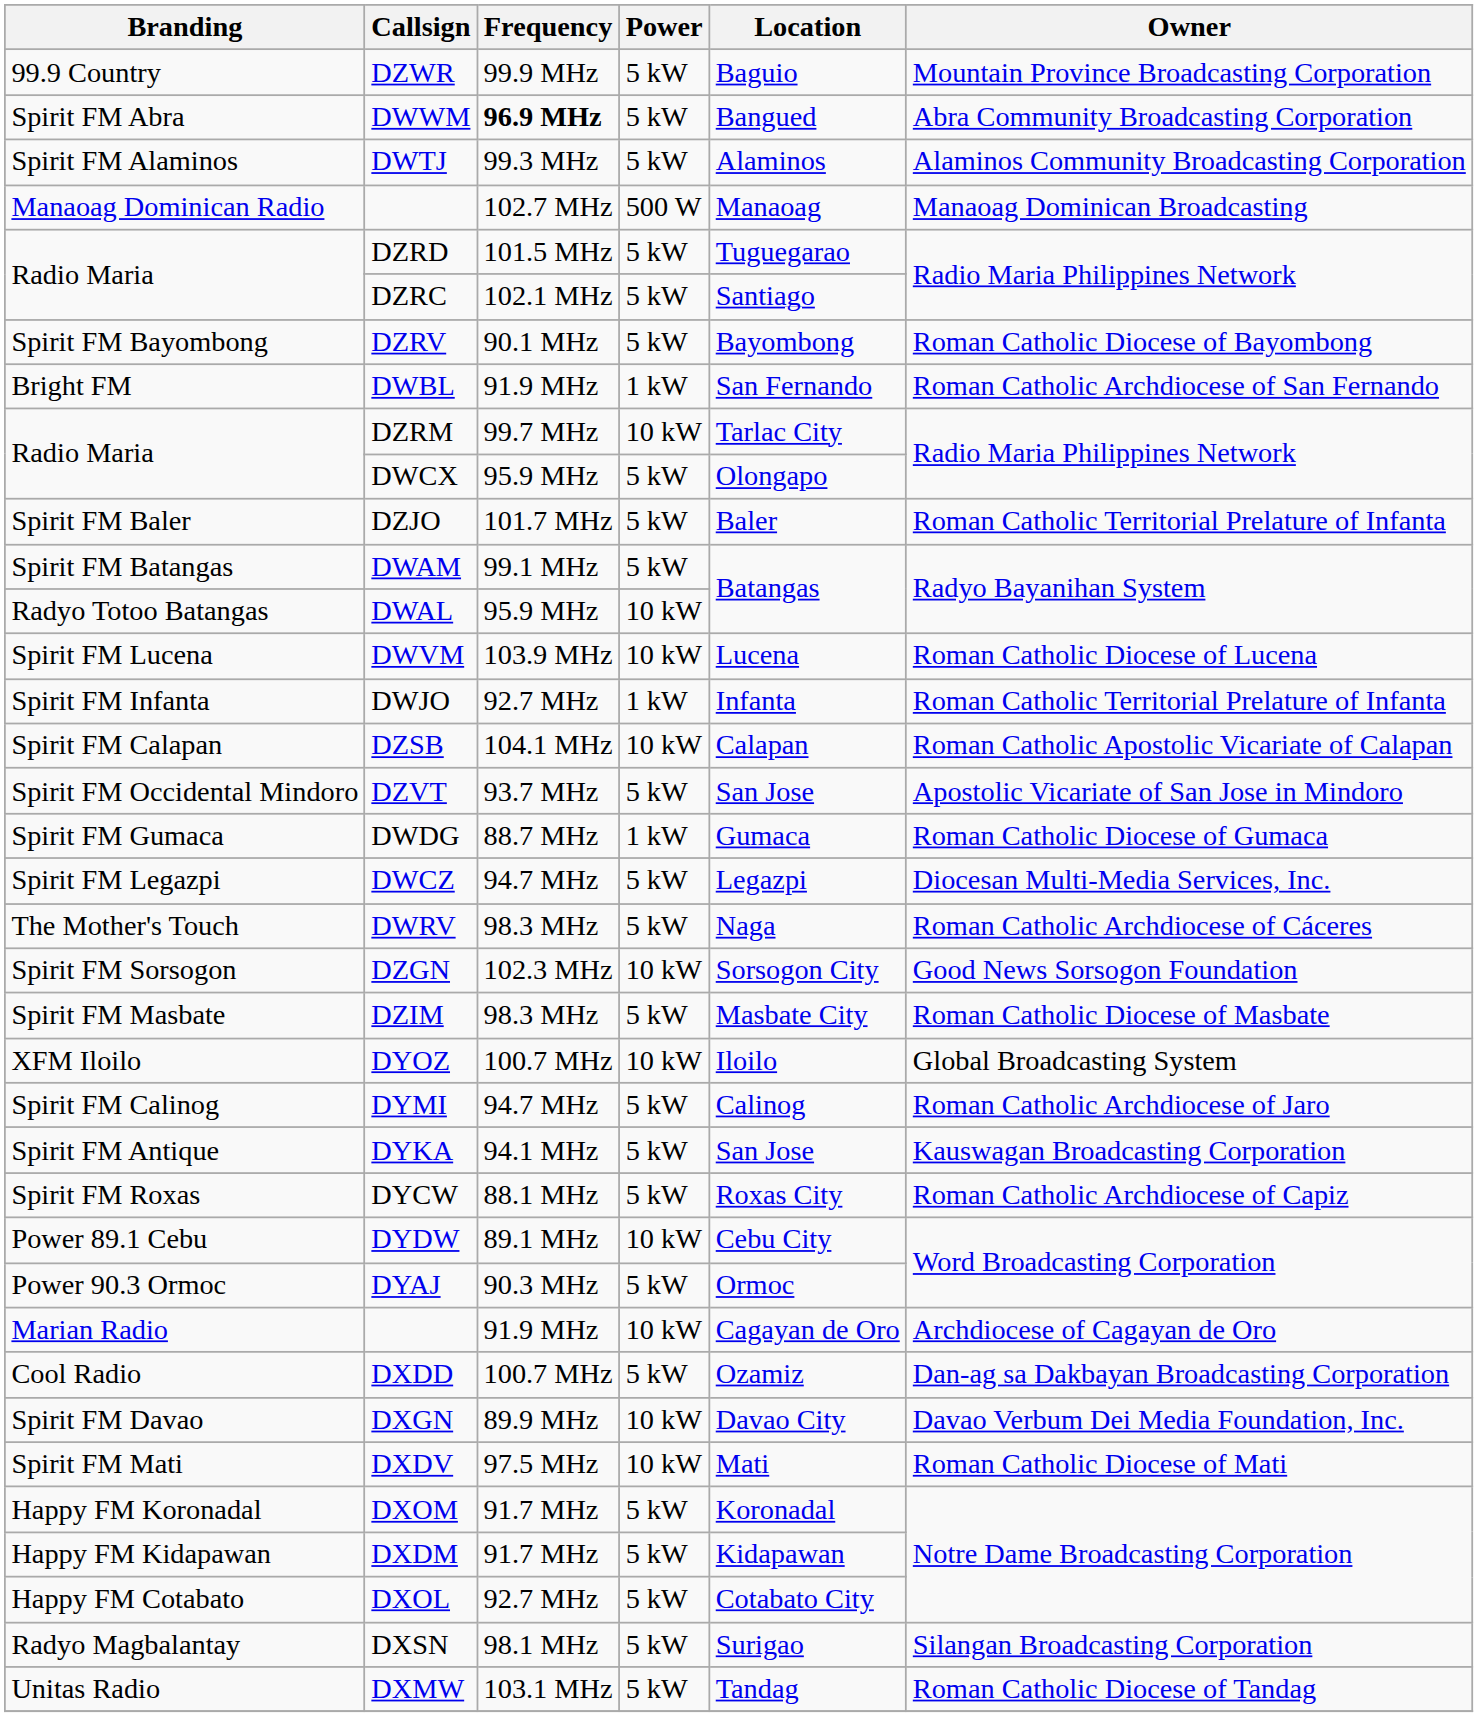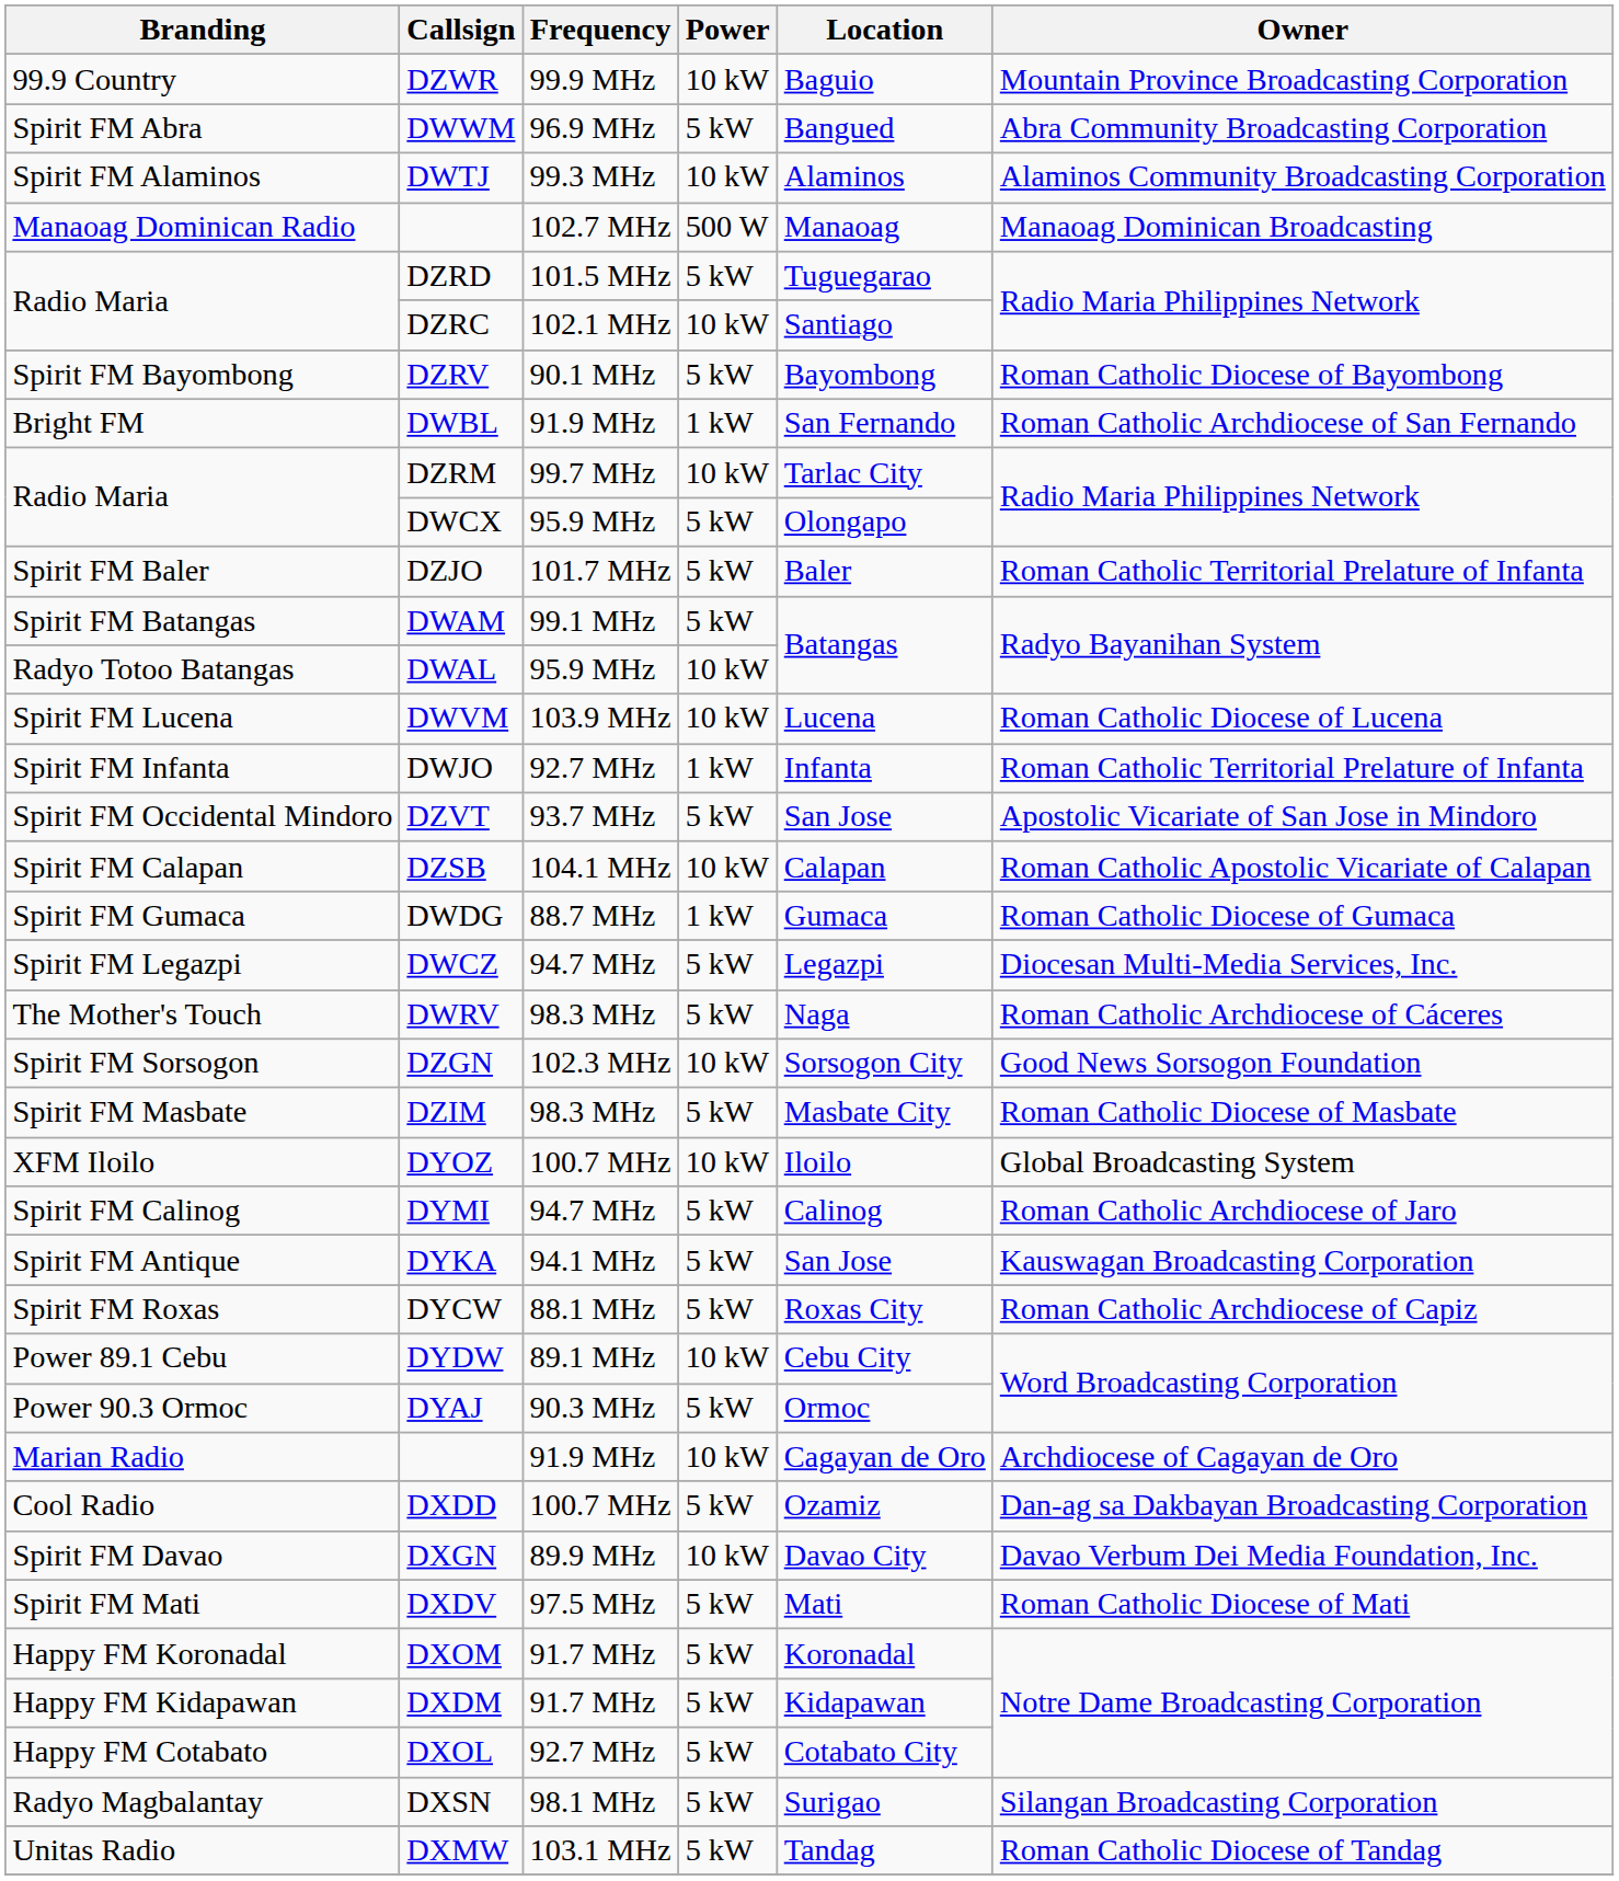DZWR | Power: 5 kW -> 10 kW
DWWM | Frequency: bold -> normal
DWTJ | Power: 5 kW -> 10 kW
DZRC | Power: 5 kW -> 10 kW
rows swapped: DZSB <-> DZVT
DXDV | Power: 10 kW -> 5 kW
